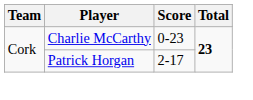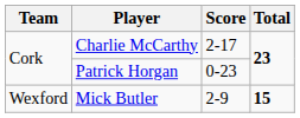Charlie McCarthy | Score: 0-23 -> 2-17
Patrick Horgan | Score: 2-17 -> 0-23
+ row: Wexford | Mick Butler | 2-9 | 15
